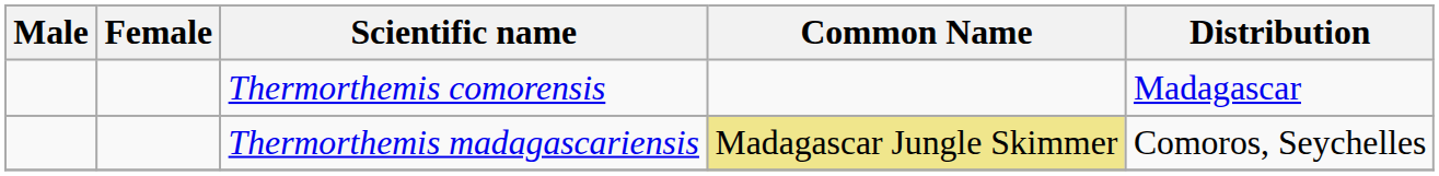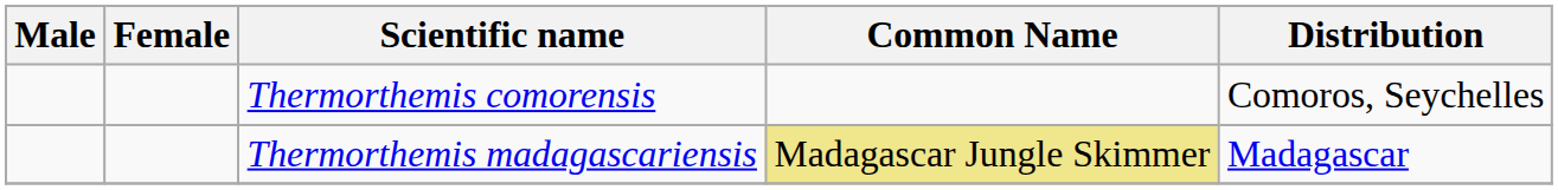Thermorthemis comorensis | Distribution: Madagascar -> Comoros, Seychelles
Thermorthemis madagascariensis | Distribution: Comoros, Seychelles -> Madagascar
